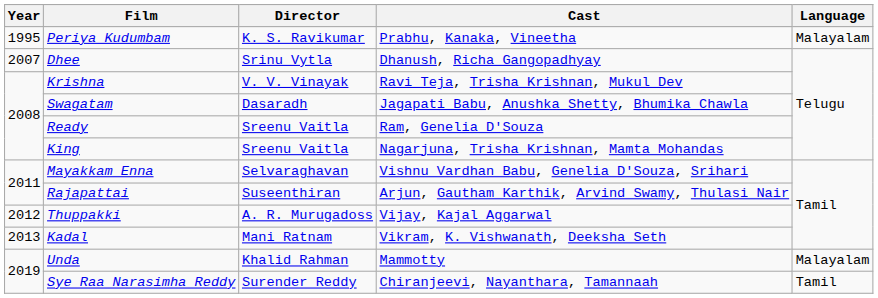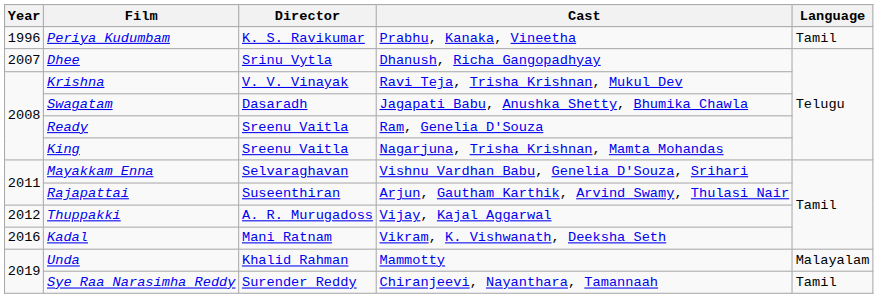Periya Kudumbam | Year: 1995 -> 1996
Periya Kudumbam | Language: Malayalam -> Tamil
Kadal | Year: 2013 -> 2016
